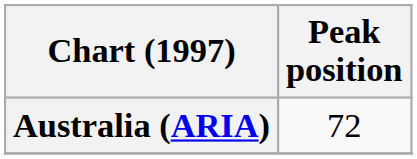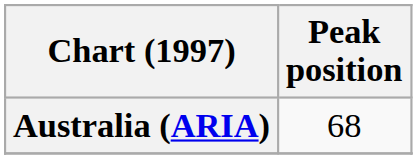Australia (ARIA) | Peak position: 72 -> 68
